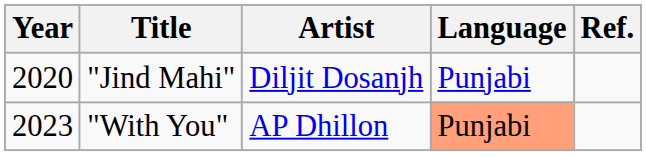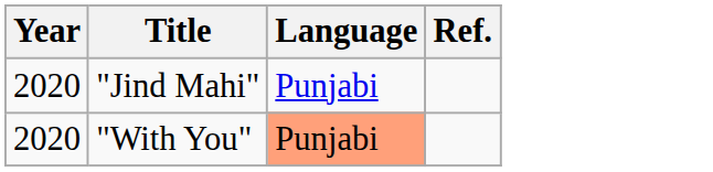- column: Artist | Diljit Dosanjh | AP Dhillon
"With You" | Year: 2023 -> 2020
